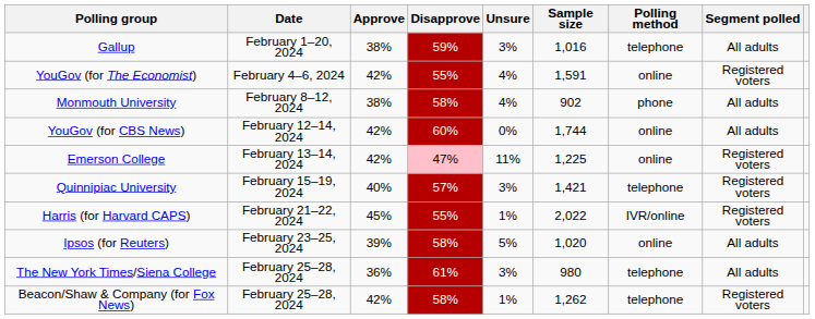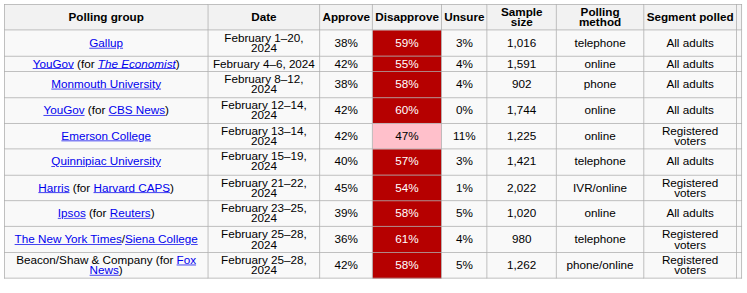YouGov (for The Economist) | Segment polled: Registered voters -> All adults
Quinnipiac University | Segment polled: Registered voters -> All adults
Harris (for Harvard CAPS) | Disapprove: 55% -> 54%
The New York Times/Siena College | Unsure: 3% -> 4%
The New York Times/Siena College | Segment polled: All adults -> Registered voters
Beacon/Shaw & Company (for Fox News) | Unsure: 1% -> 5%
Beacon/Shaw & Company (for Fox News) | Polling method: telephone -> phone/online
